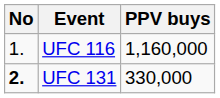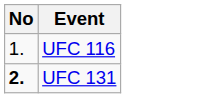- column: PPV buys | 1,160,000 | 330,000
